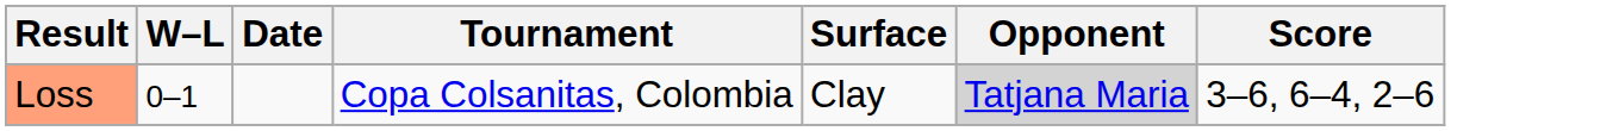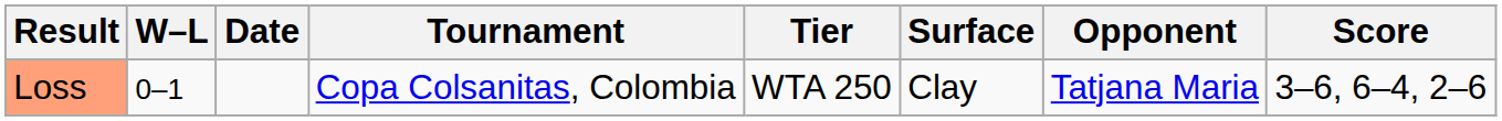+ column: Tier | WTA 250
Loss | Opponent: lightgrey background -> no background
